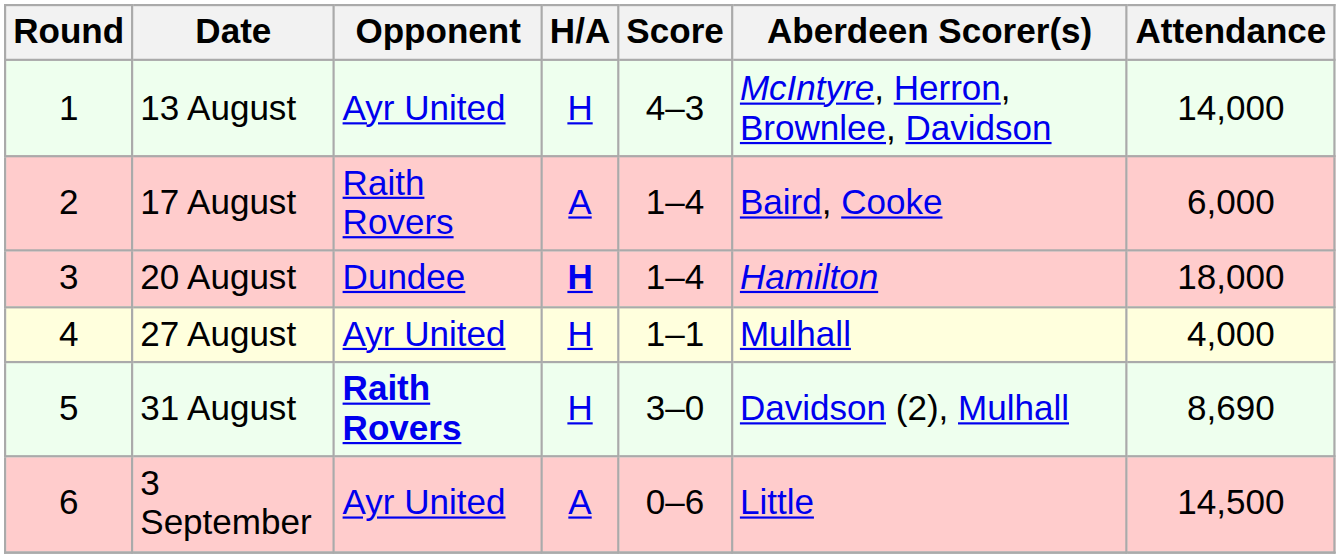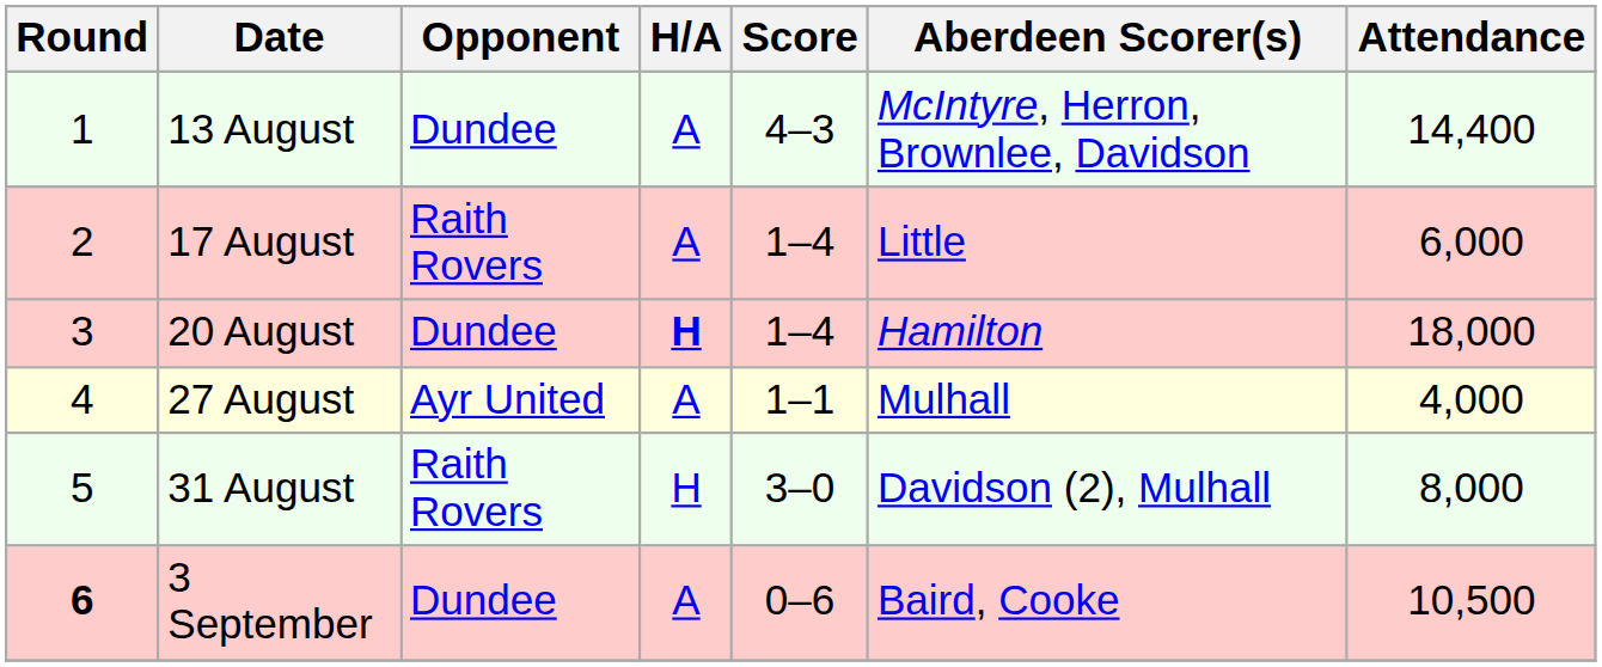13 August | Opponent: Ayr United -> Dundee
13 August | H/A: H -> A
13 August | Attendance: 14,000 -> 14,400
17 August | Aberdeen Scorer(s): Baird, Cooke -> Little
27 August | H/A: H -> A
31 August | Opponent: bold -> normal
31 August | Attendance: 8,690 -> 8,000
3 September | Round: normal -> bold
3 September | Opponent: Ayr United -> Dundee
3 September | Aberdeen Scorer(s): Little -> Baird, Cooke
3 September | Attendance: 14,500 -> 10,500
